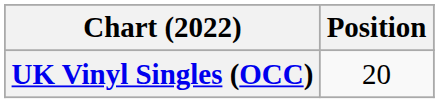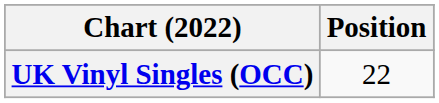UK Vinyl Singles (OCC) | Position: 20 -> 22
